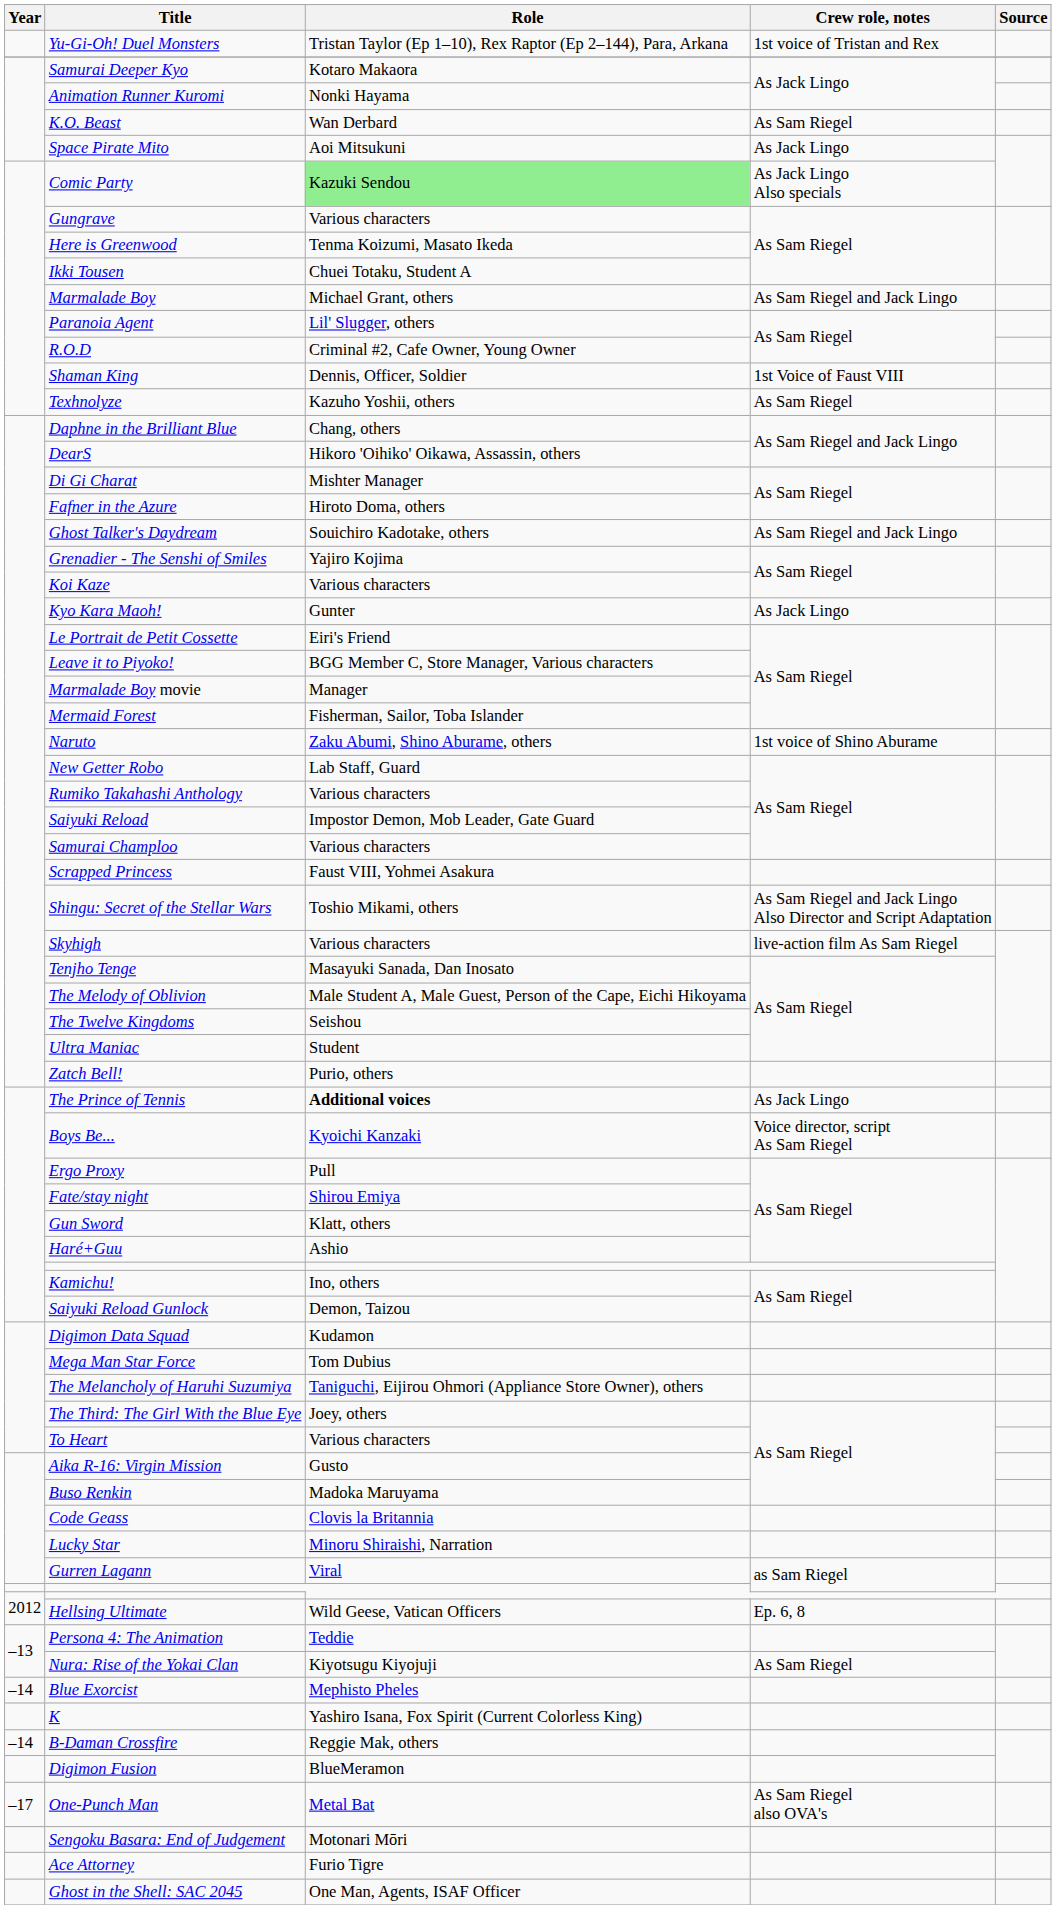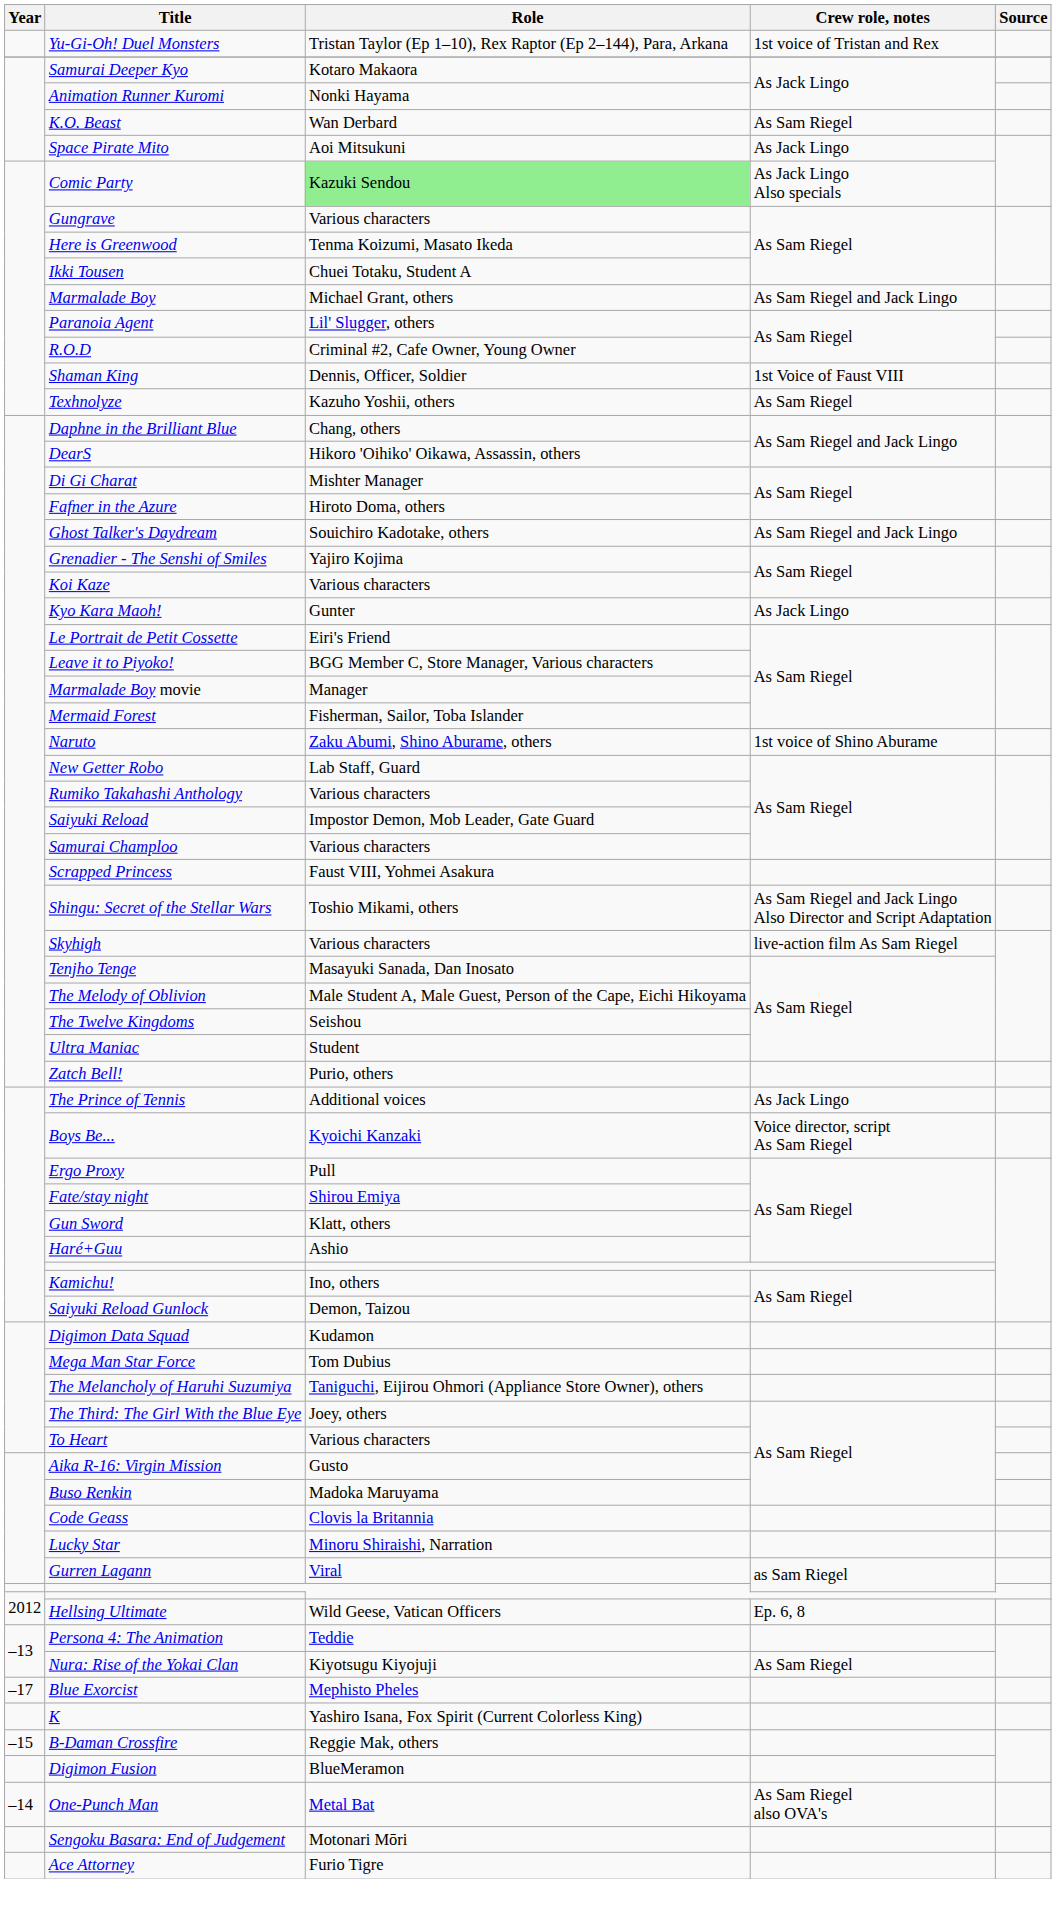The Prince of Tennis | Role: bold -> normal
Blue Exorcist | Year: –14 -> –17
B-Daman Crossfire | Year: –14 -> –15
One-Punch Man | Year: –17 -> –14
- row: Ghost in the Shell: SAC 2045 | One Man, Agents, ISAF Officer
